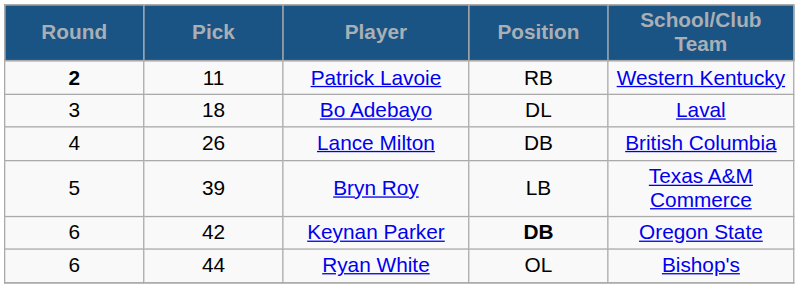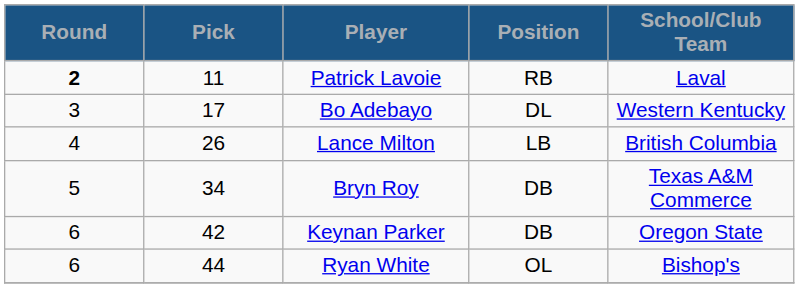Patrick Lavoie | School/Club Team: Western Kentucky -> Laval
Bo Adebayo | Pick: 18 -> 17
Bo Adebayo | School/Club Team: Laval -> Western Kentucky
Lance Milton | Position: DB -> LB
Bryn Roy | Pick: 39 -> 34
Bryn Roy | Position: LB -> DB
Keynan Parker | Position: bold -> normal
